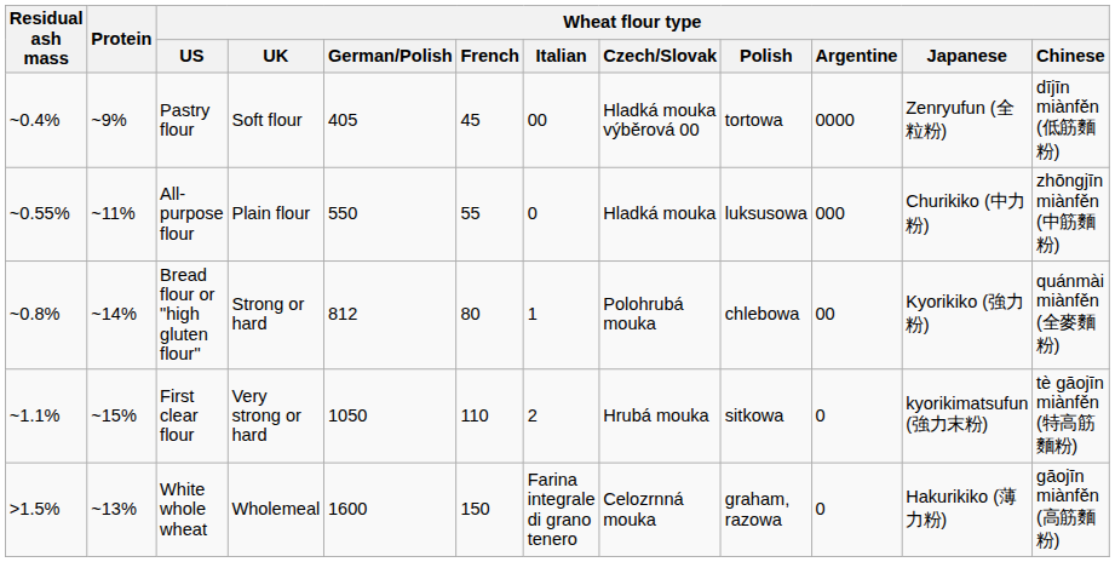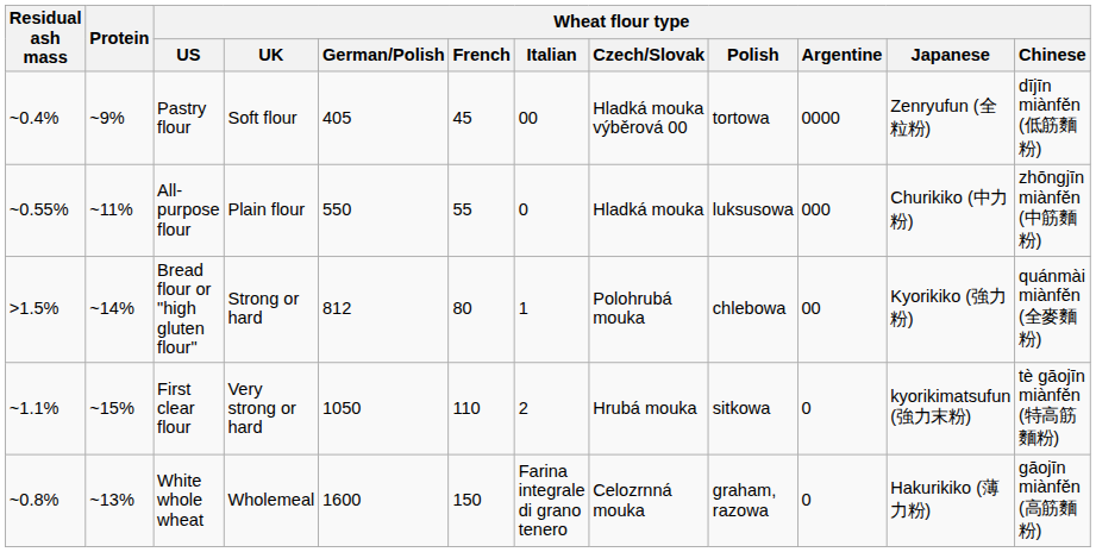Bread flour or "high gluten flour" | Residual ash mass: ~0.8% -> >1.5%
White whole wheat | Residual ash mass: >1.5% -> ~0.8%
